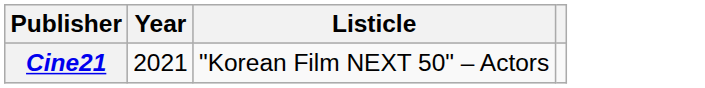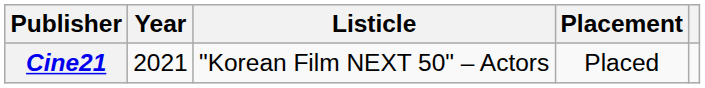+ column: Placement | Placed
